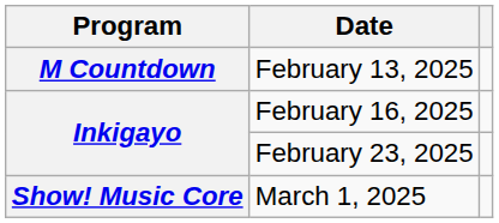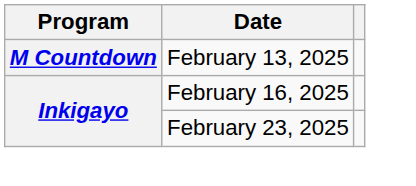- row: Show! Music Core | March 1, 2025
